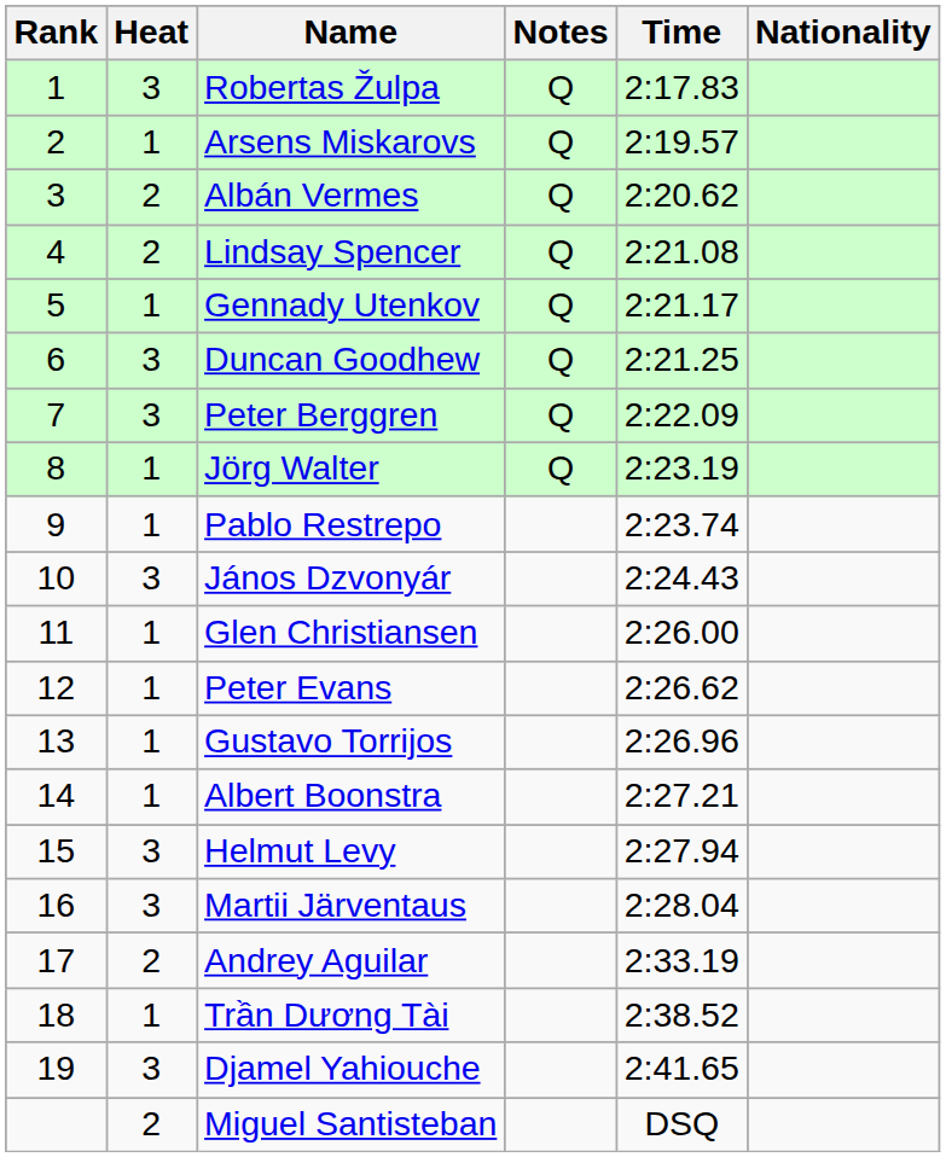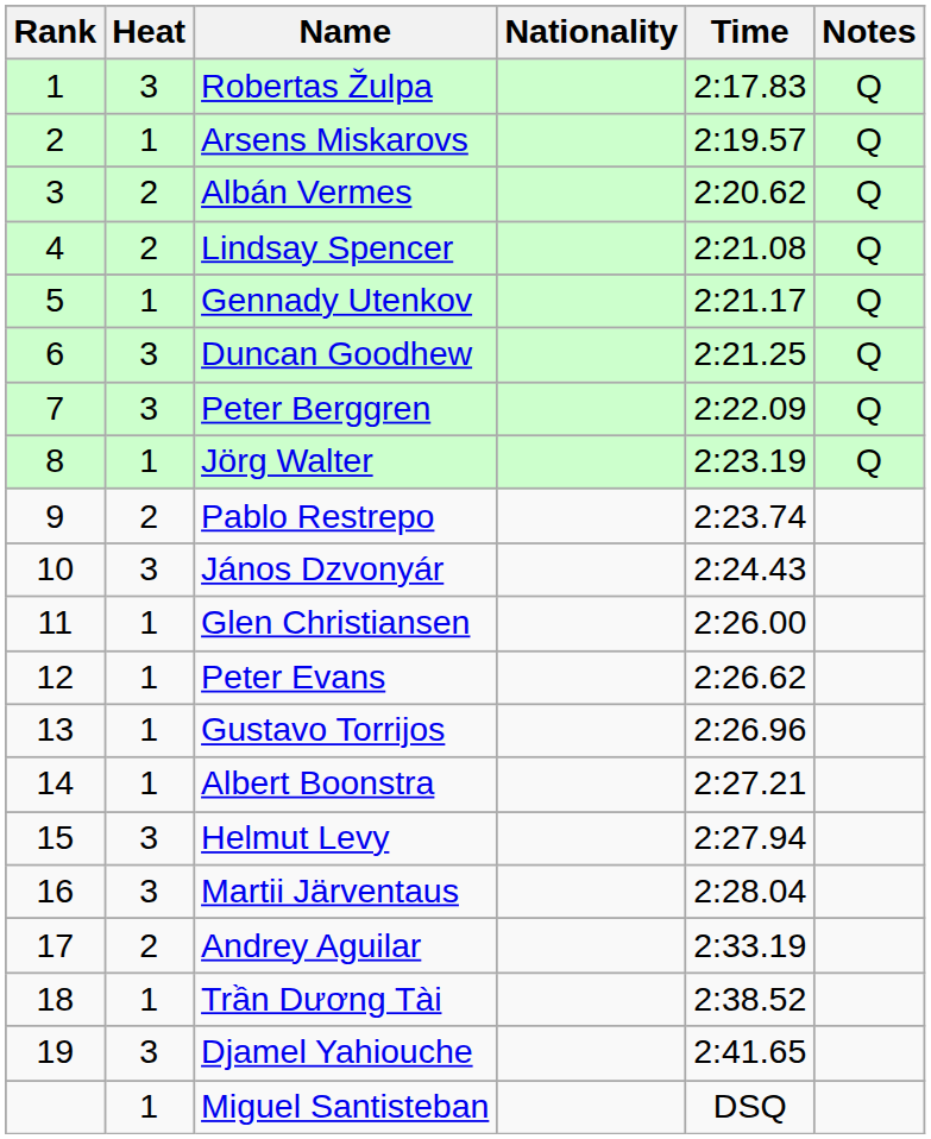columns swapped: Nationality <-> Notes
Pablo Restrepo | Heat: 1 -> 2
Miguel Santisteban | Heat: 2 -> 1
